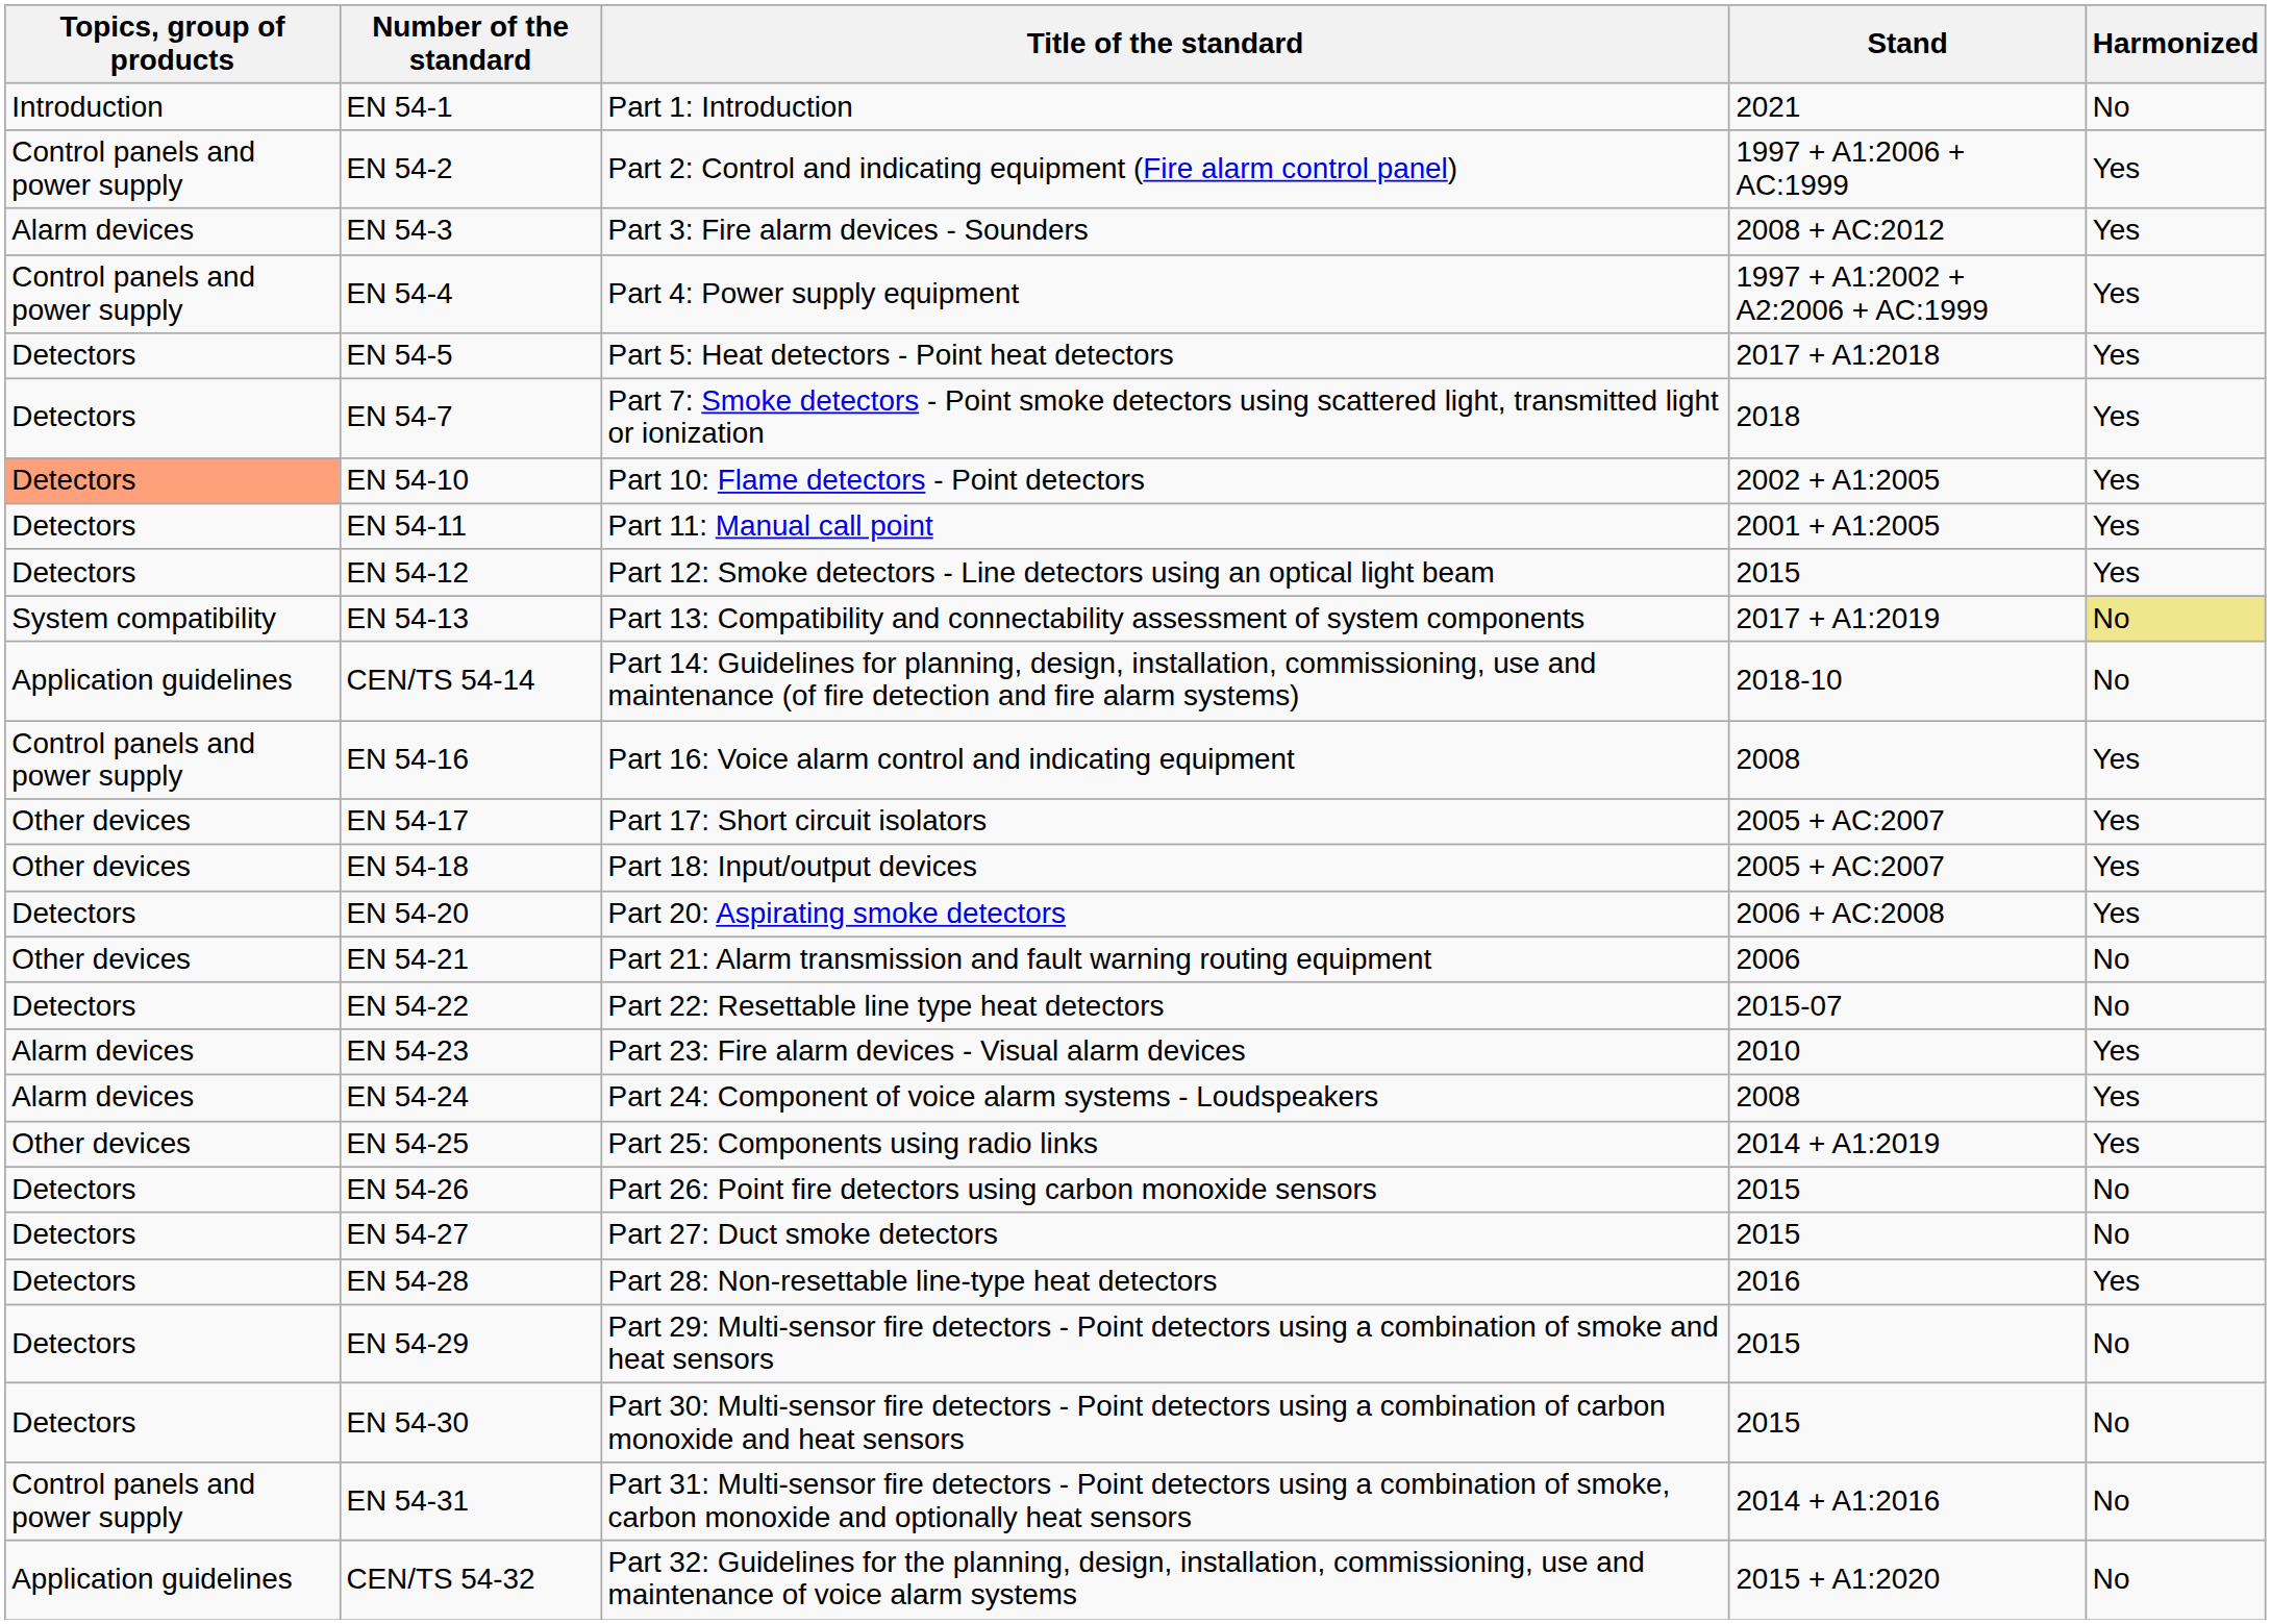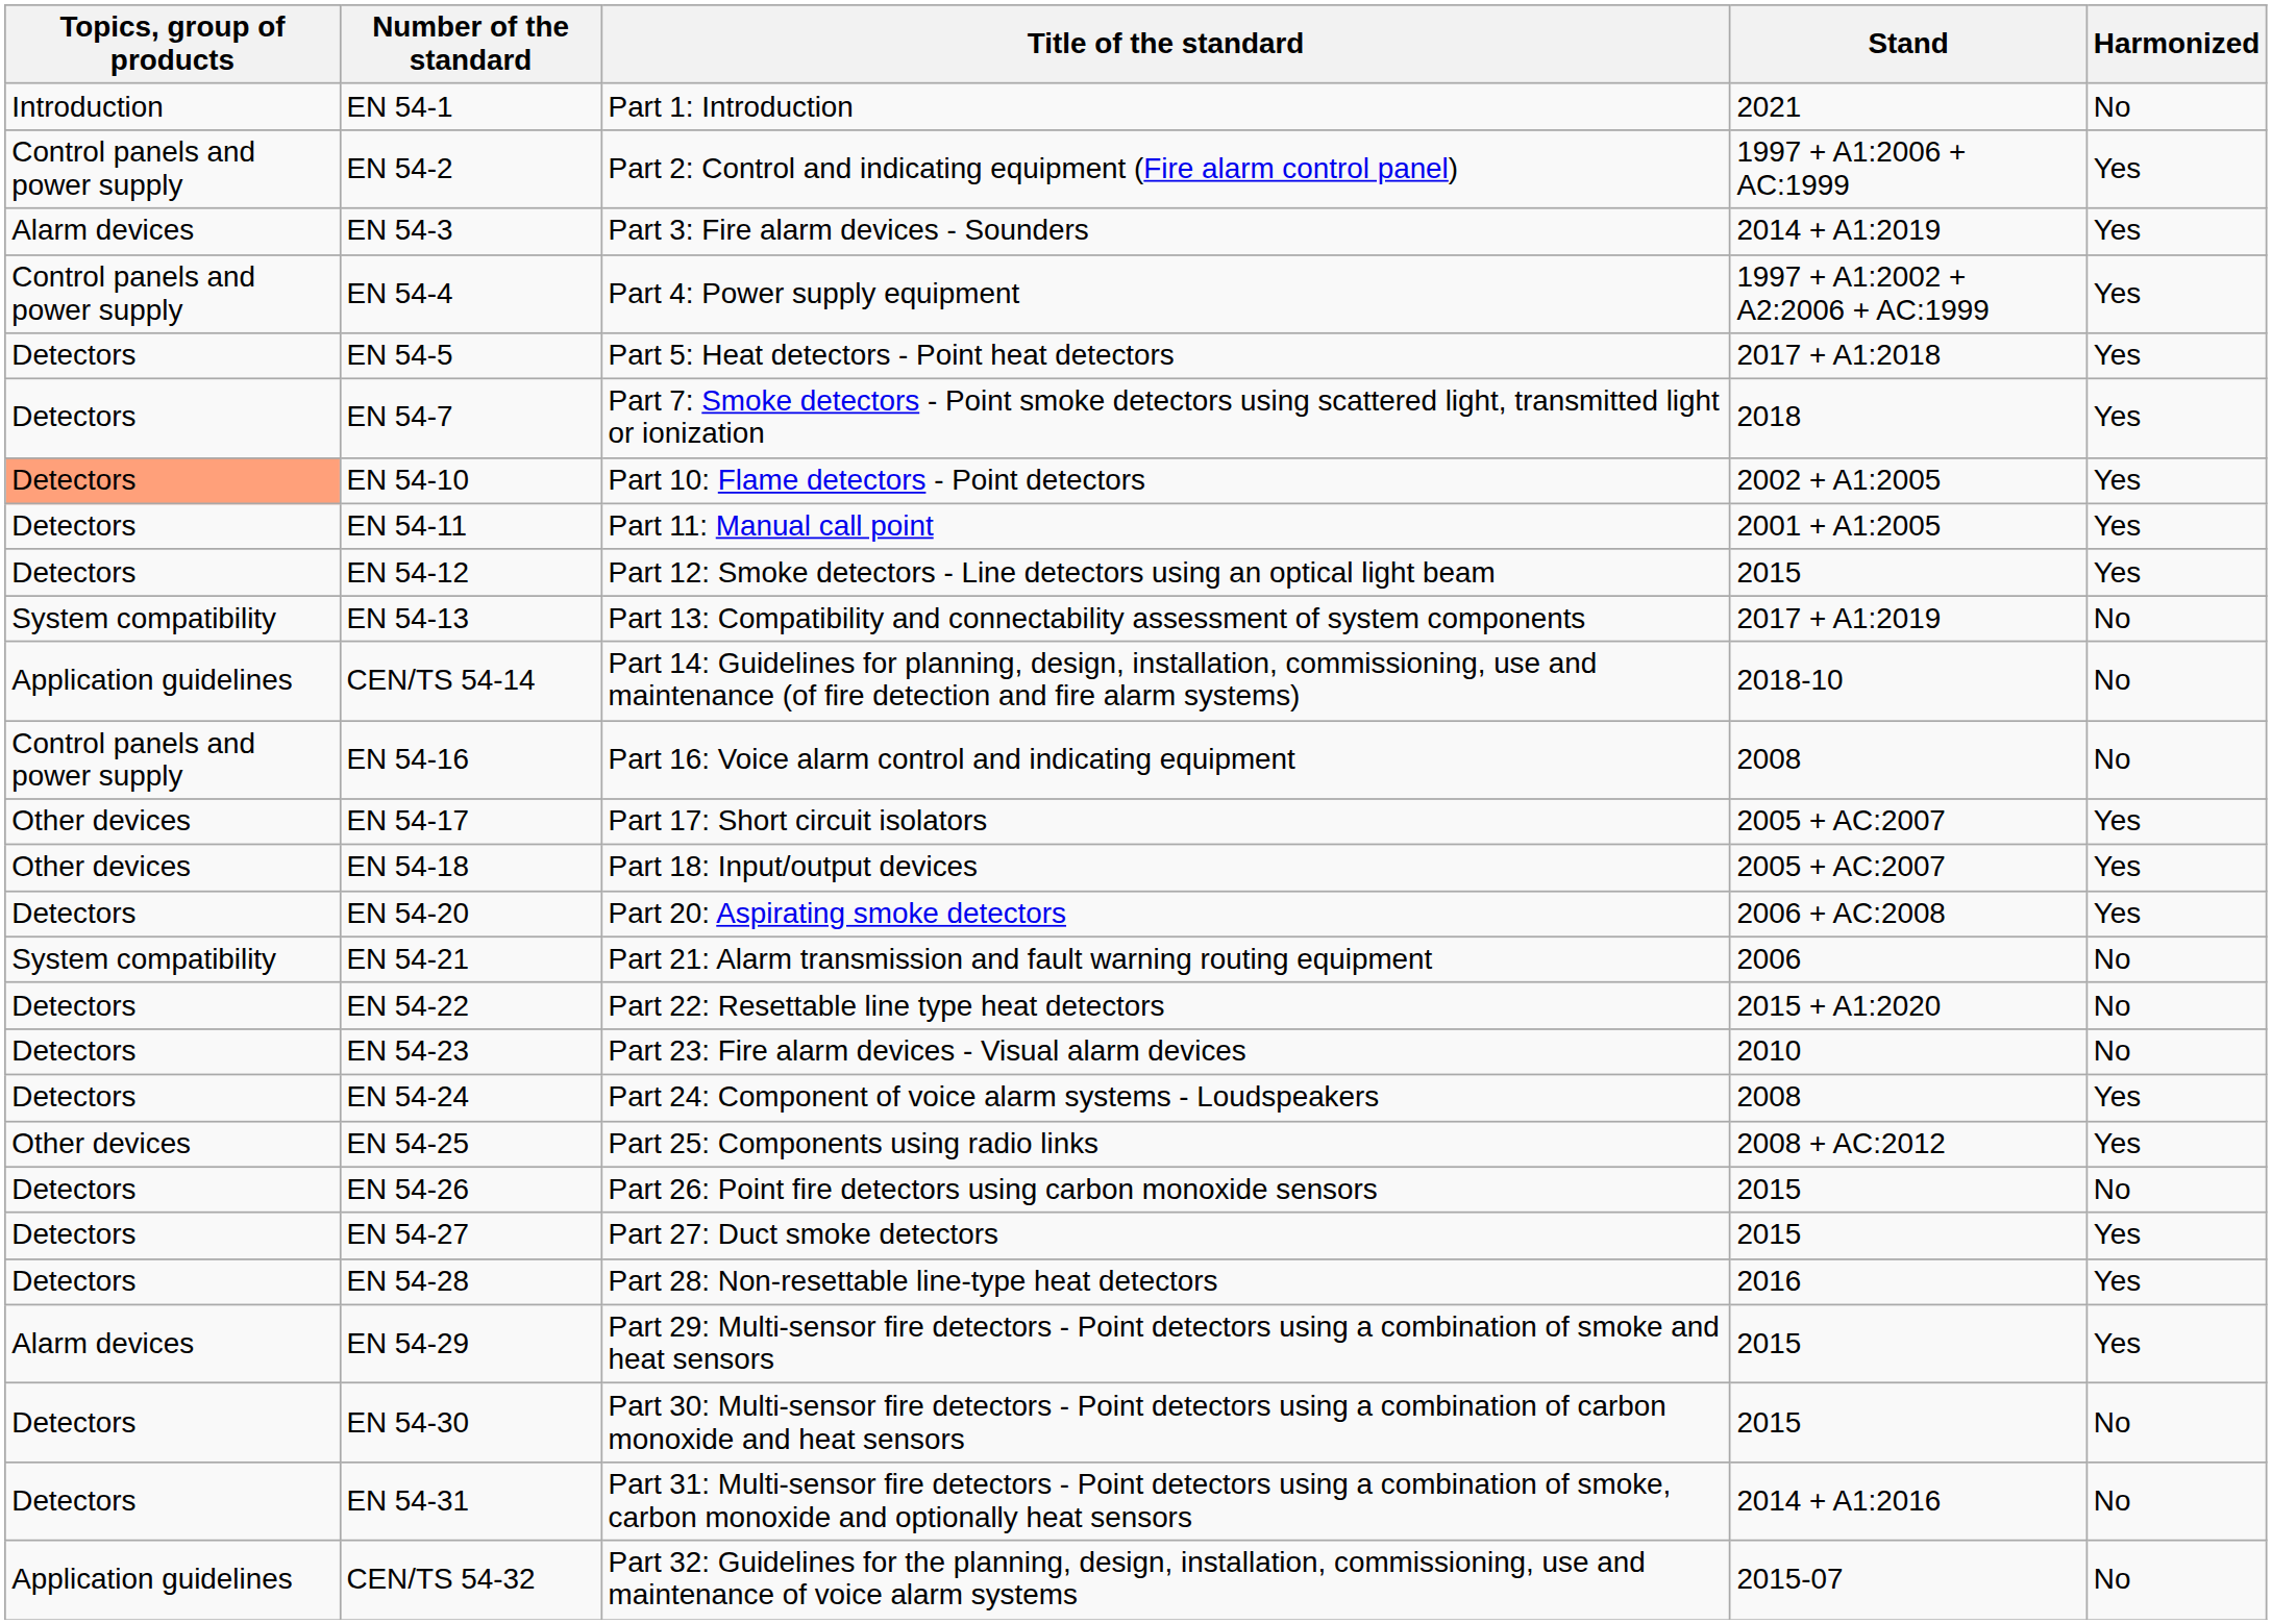EN 54-3 | Stand: 2008 + AC:2012 -> 2014 + A1:2019
EN 54-13 | Harmonized: khaki background -> no background
EN 54-16 | Harmonized: Yes -> No
EN 54-21 | Topics, group of products: Other devices -> System compatibility
EN 54-22 | Stand: 2015-07 -> 2015 + A1:2020
EN 54-23 | Topics, group of products: Alarm devices -> Detectors
EN 54-23 | Harmonized: Yes -> No
EN 54-24 | Topics, group of products: Alarm devices -> Detectors
EN 54-25 | Stand: 2014 + A1:2019 -> 2008 + AC:2012
EN 54-27 | Harmonized: No -> Yes
EN 54-29 | Topics, group of products: Detectors -> Alarm devices
EN 54-29 | Harmonized: No -> Yes
EN 54-31 | Topics, group of products: Control panels and power supply -> Detectors
CEN/TS 54-32 | Stand: 2015 + A1:2020 -> 2015-07
